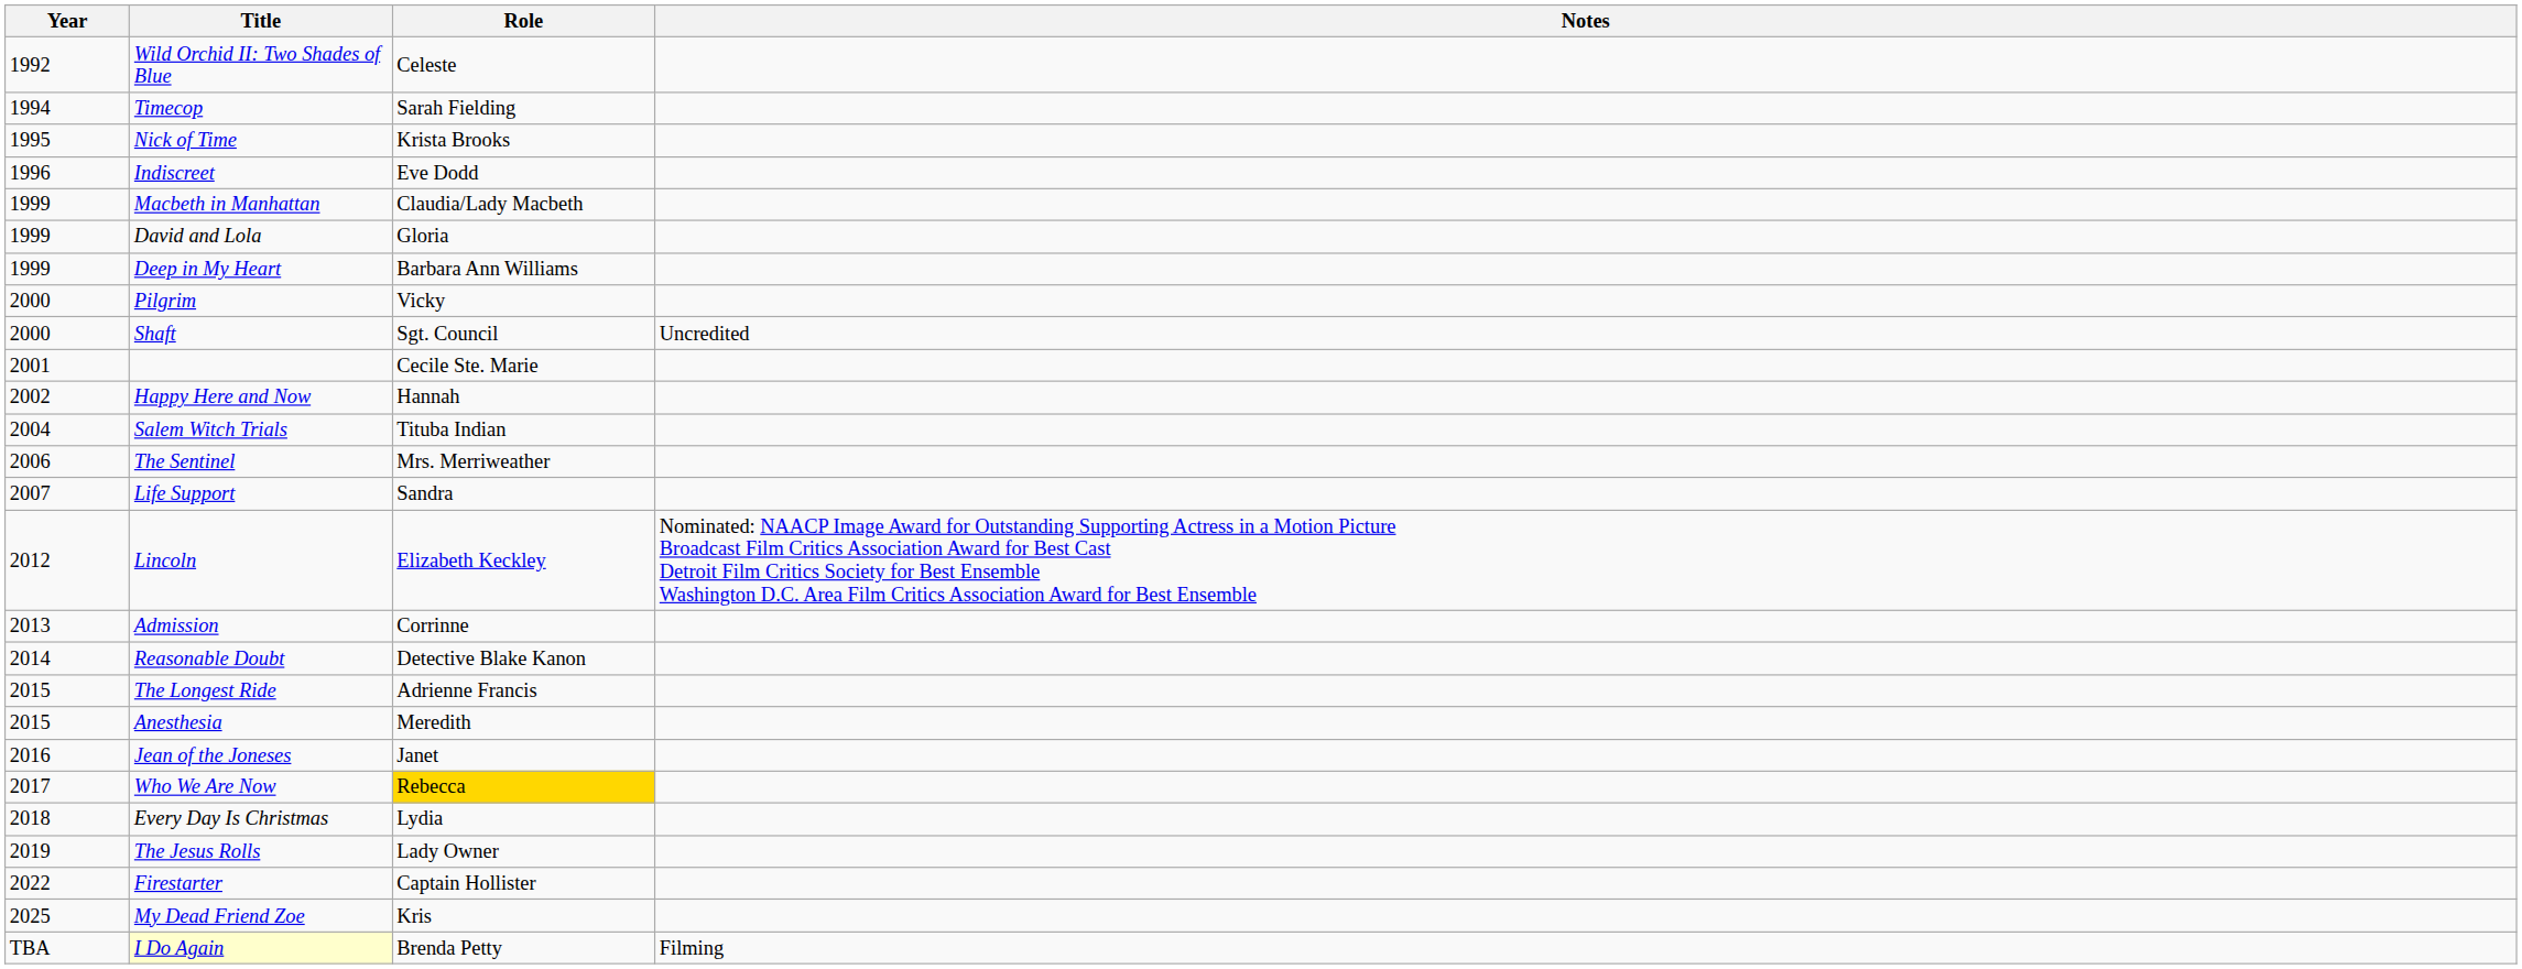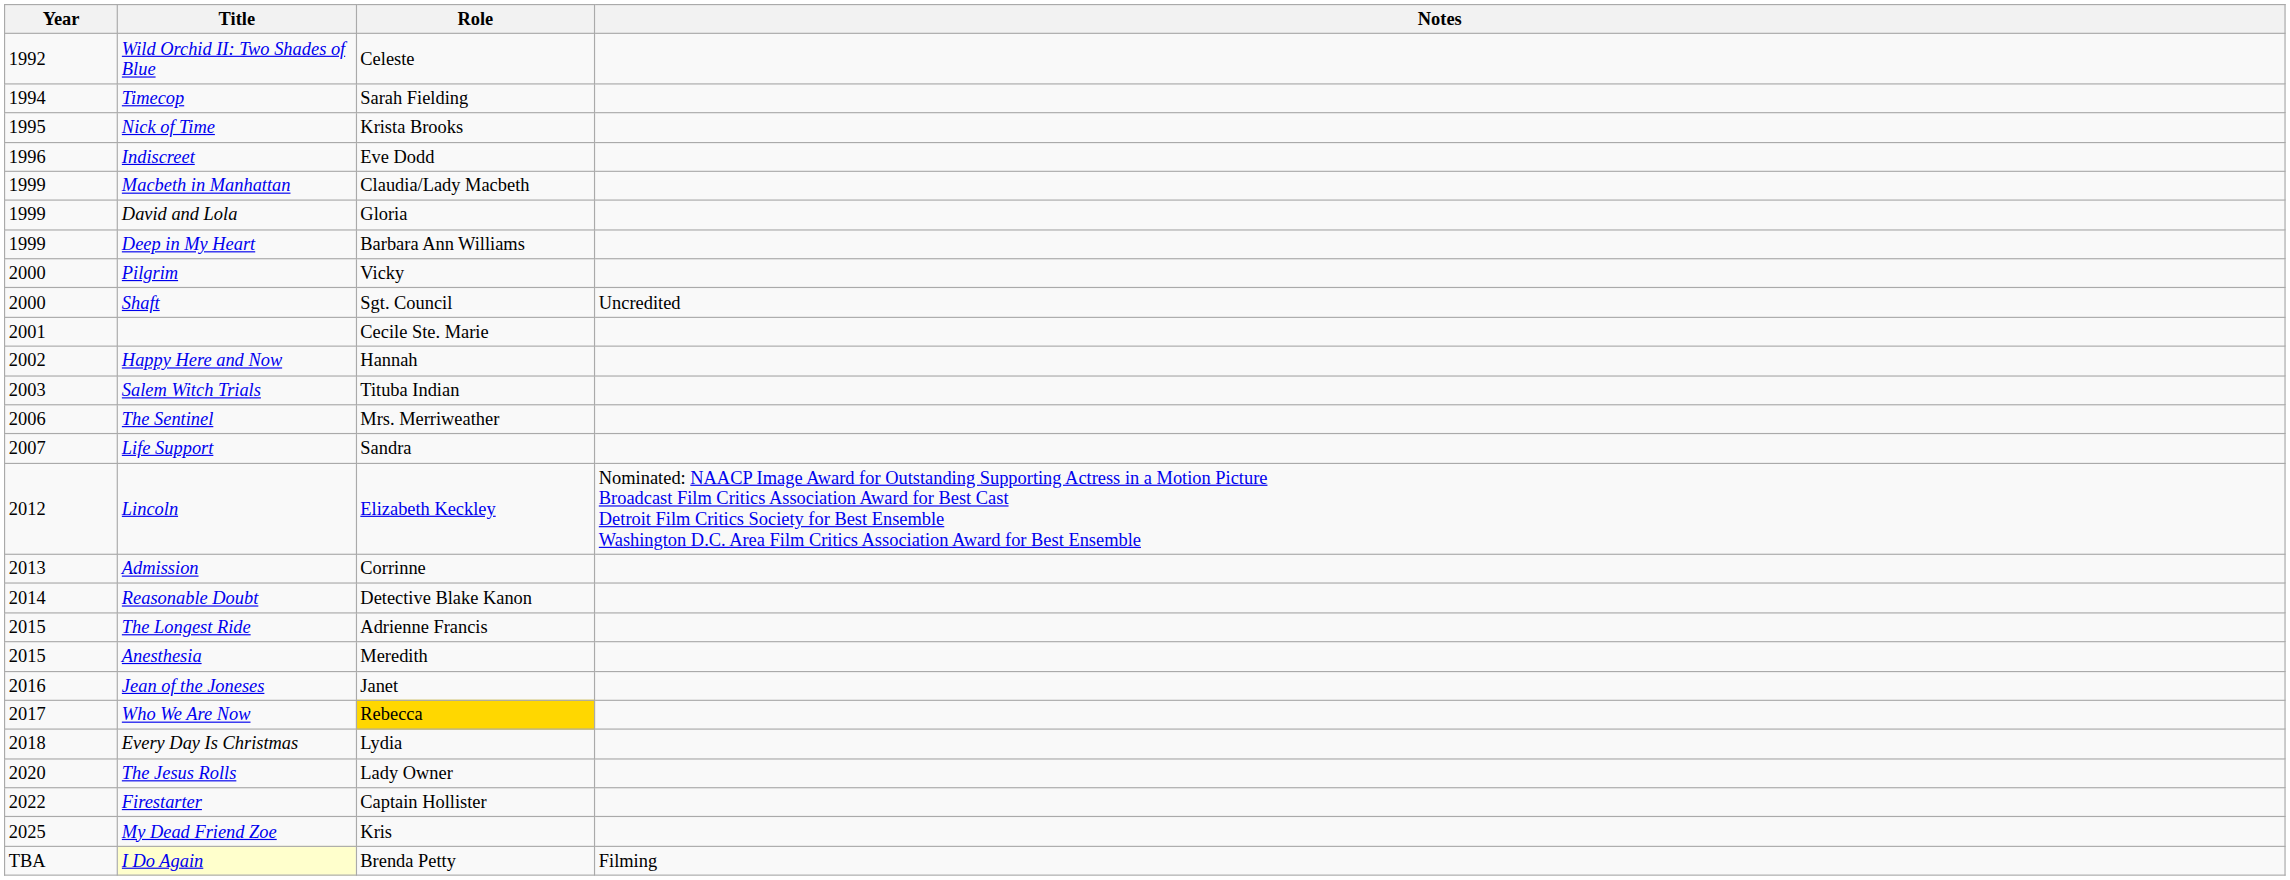Salem Witch Trials | Year: 2004 -> 2003
The Jesus Rolls | Year: 2019 -> 2020
